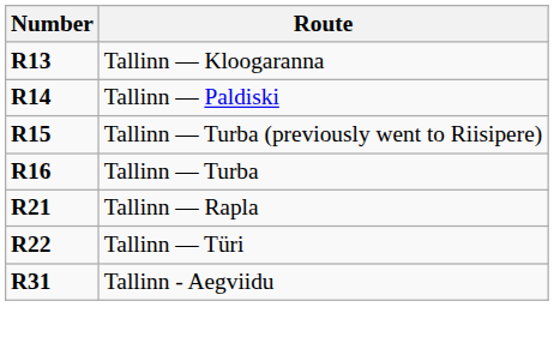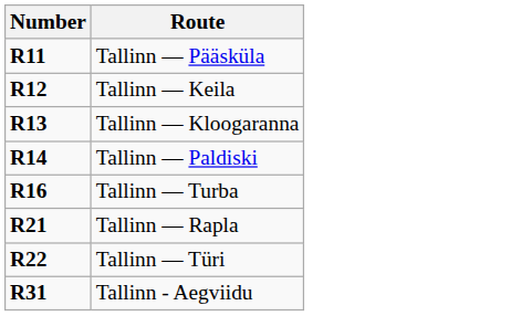+ row: R11 | Tallinn — Pääsküla
+ row: R12 | Tallinn — Keila
- row: R15 | Tallinn — Turba (previously went to Riisipere)
